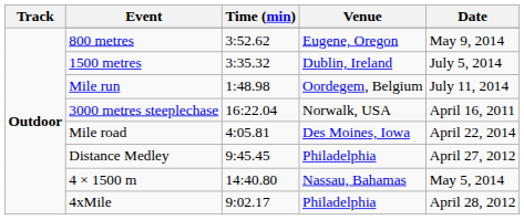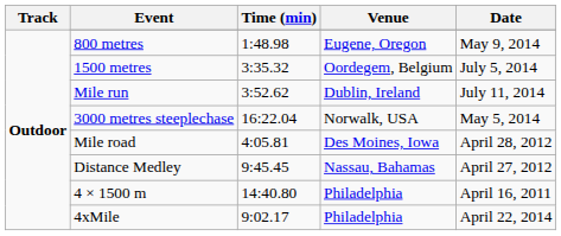800 metres | Time (min): 3:52.62 -> 1:48.98
1500 metres | Venue: Dublin, Ireland -> Oordegem, Belgium
Mile run | Time (min): 1:48.98 -> 3:52.62
Mile run | Venue: Oordegem, Belgium -> Dublin, Ireland
3000 metres steeplechase | Date: April 16, 2011 -> May 5, 2014
Mile road | Date: April 22, 2014 -> April 28, 2012
Distance Medley | Venue: Philadelphia -> Nassau, Bahamas
4 × 1500 m | Venue: Nassau, Bahamas -> Philadelphia
4 × 1500 m | Date: May 5, 2014 -> April 16, 2011
4xMile | Date: April 28, 2012 -> April 22, 2014
